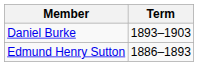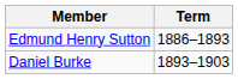rows swapped: Edmund Henry Sutton <-> Daniel Burke
